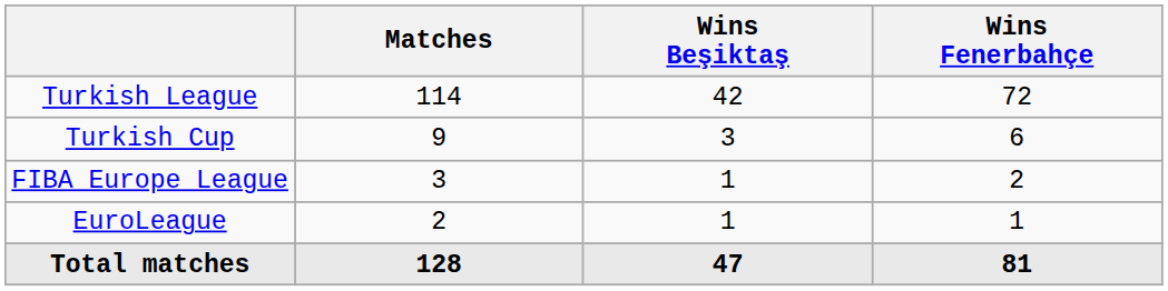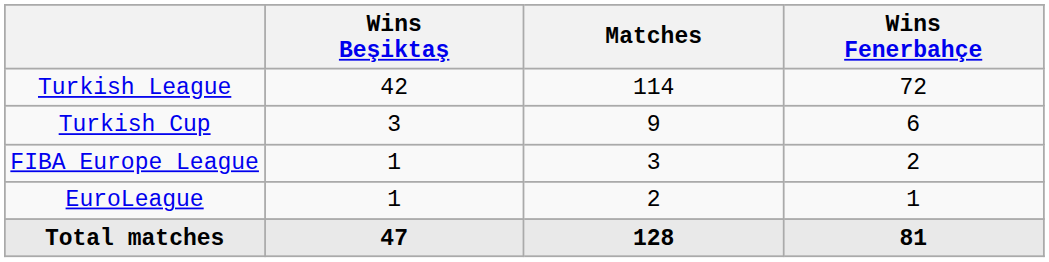columns swapped: Matches <-> Wins Beşiktaş
